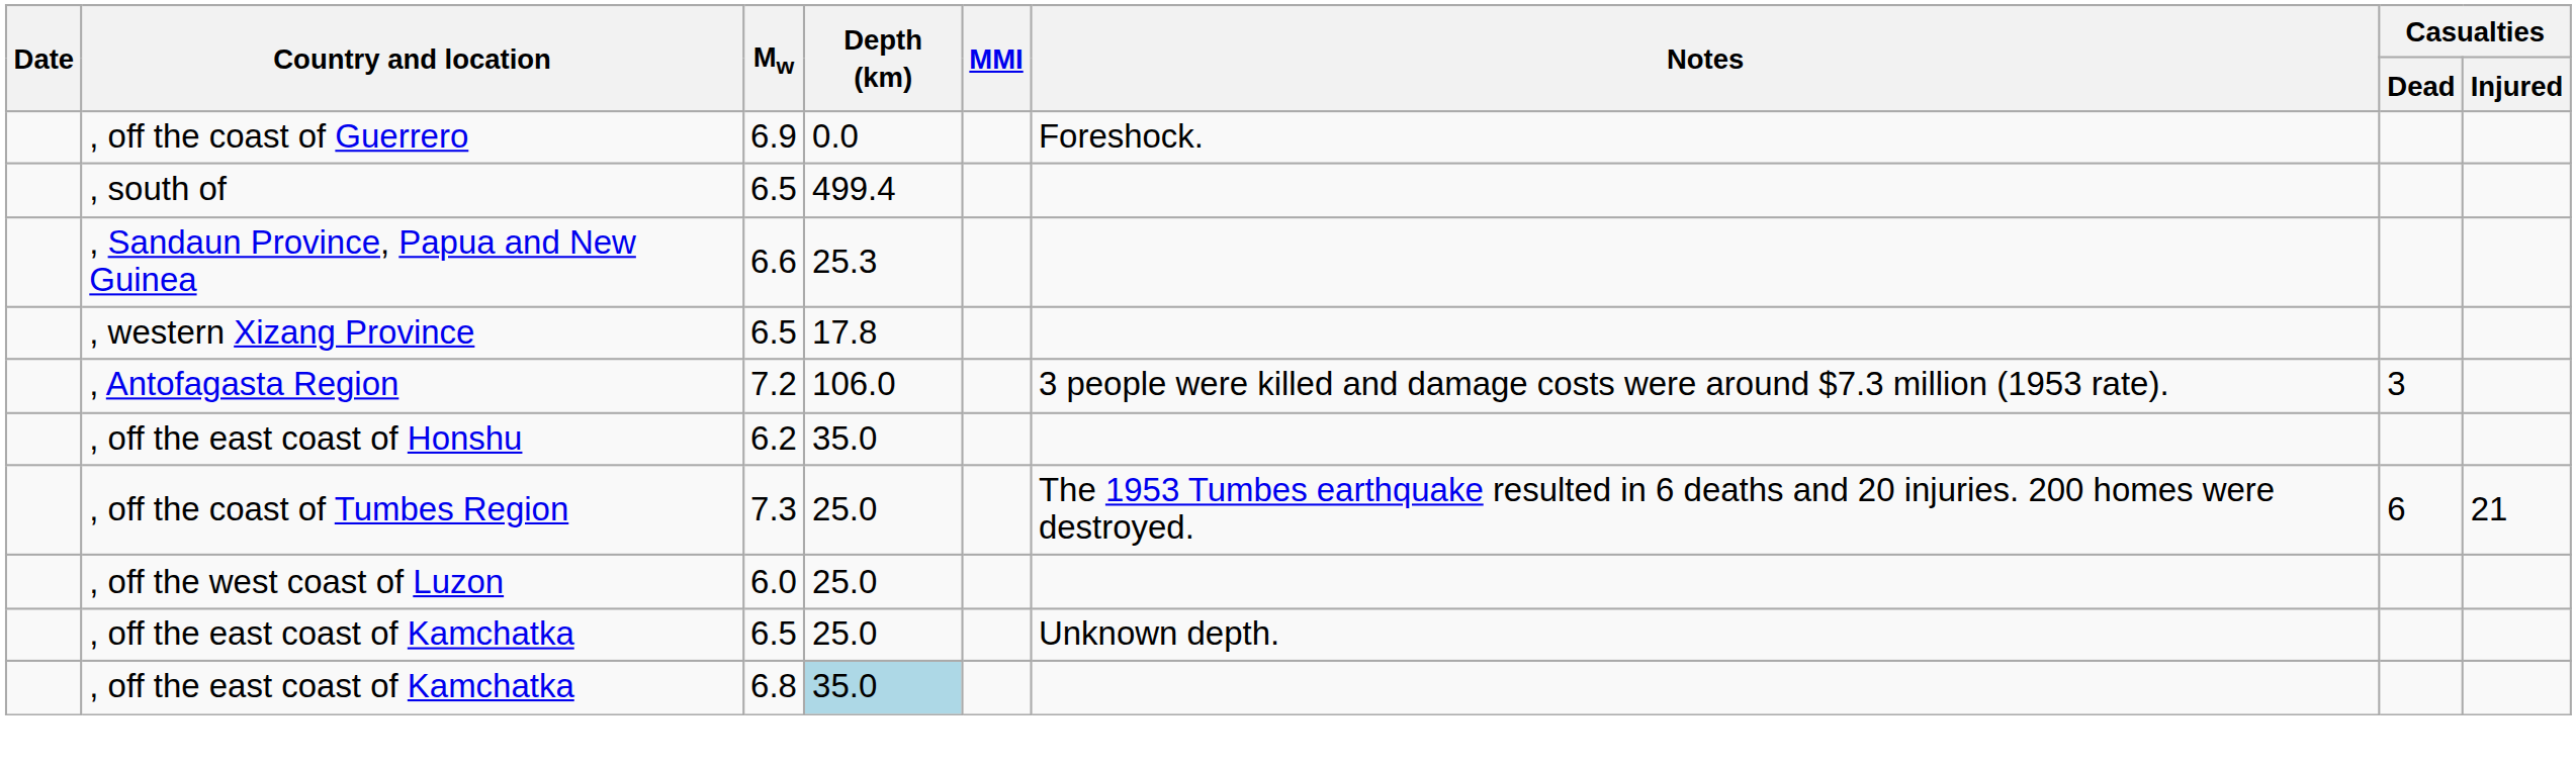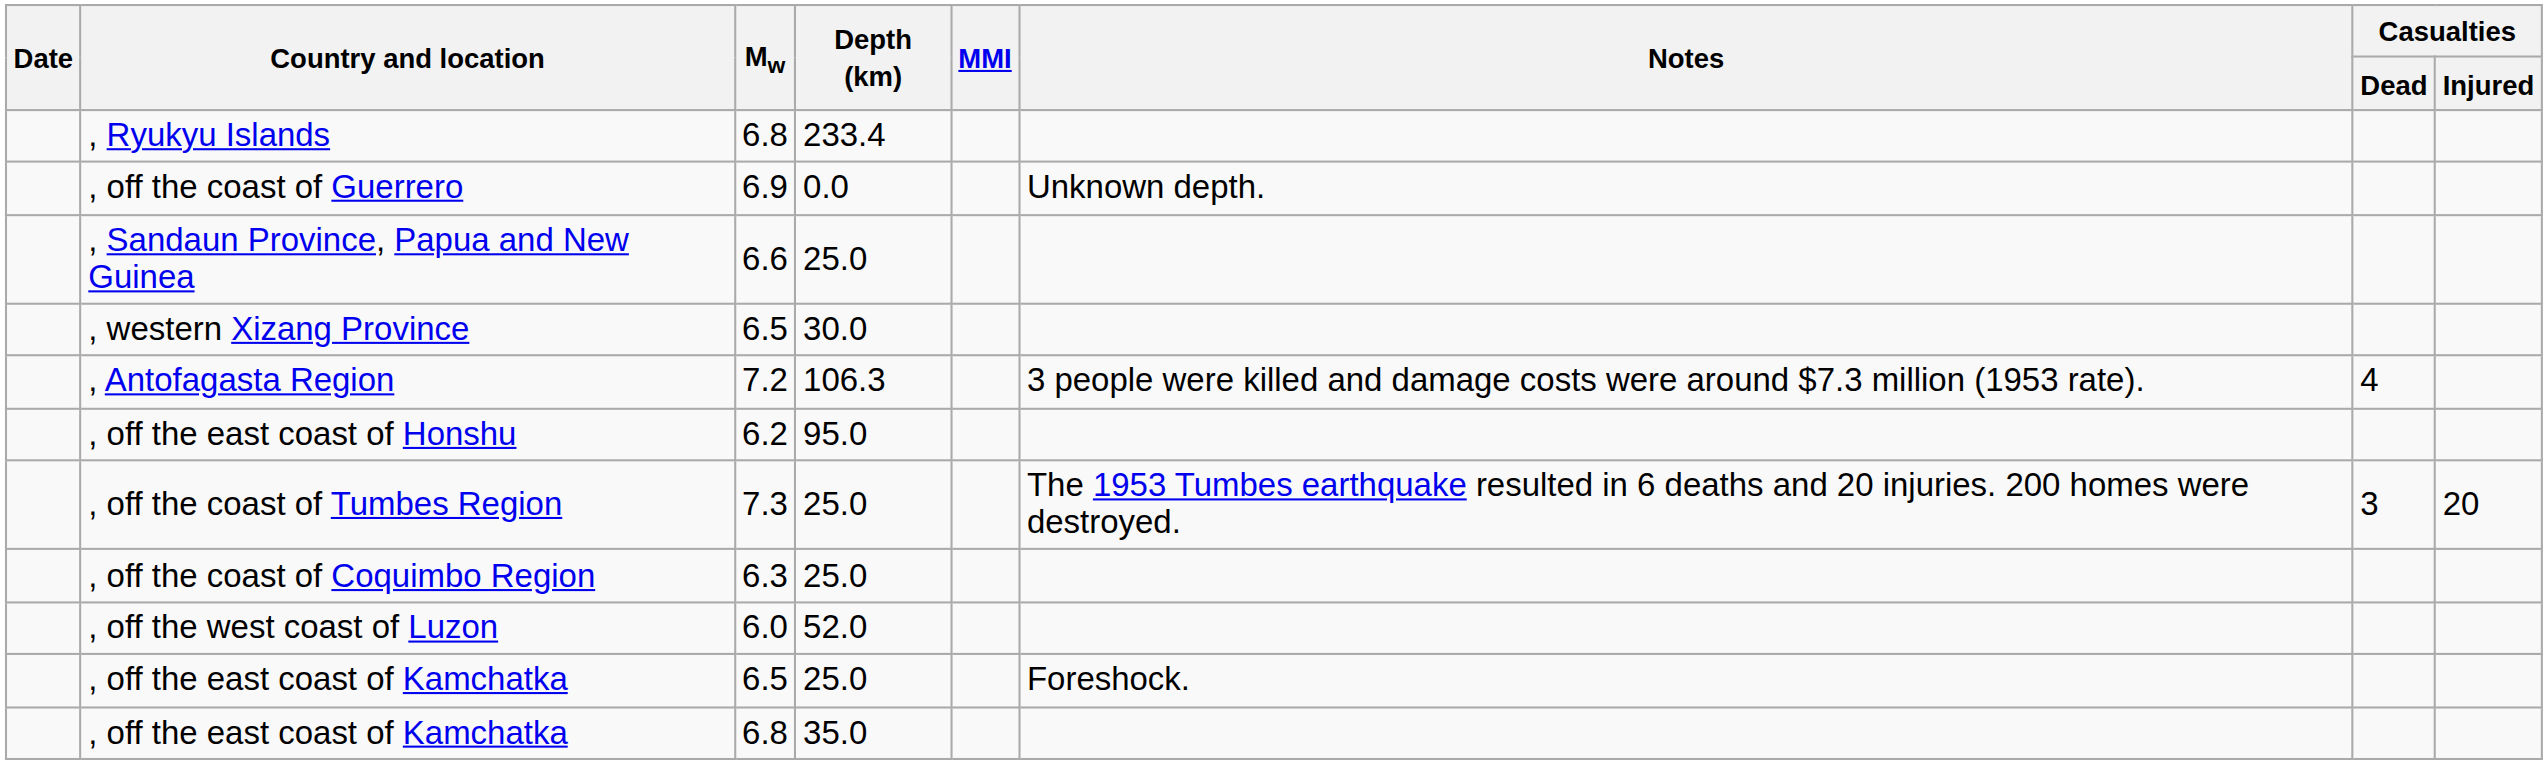+ row: , Ryukyu Islands | 6.8 | 233.4
, off the coast of Guerrero | Notes: Foreshock. -> Unknown depth.
- row: , south of | 6.5 | 499.4
, Sandaun Province, Papua and New Guinea | Depth (km): 25.3 -> 25.0
, western Xizang Province | Depth (km): 17.8 -> 30.0
, Antofagasta Region | Depth (km): 106.0 -> 106.3
, Antofagasta Region | Casualties / Dead: 3 -> 4
, off the east coast of Honshu | Depth (km): 35.0 -> 95.0
, off the coast of Tumbes Region | Casualties / Dead: 6 -> 3
, off the coast of Tumbes Region | Casualties / Injured: 21 -> 20
+ row: , off the coast of Coquimbo Region | 6.3 | 25.0
, off the west coast of Luzon | Depth (km): 25.0 -> 52.0
, off the east coast of Kamchatka / 6.5 | Notes: Unknown depth. -> Foreshock.
, off the east coast of Kamchatka / 6.8 | Depth (km): lightblue background -> no background
